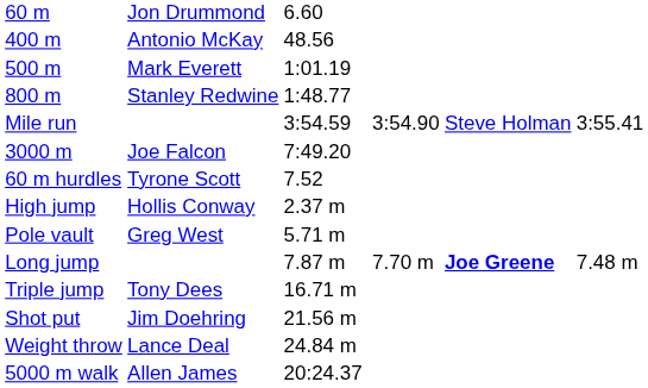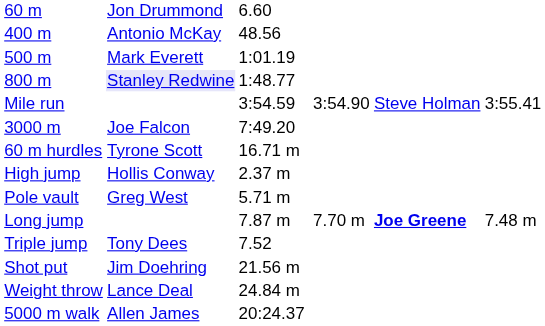800 m | column 2: no background -> lavender background
60 m hurdles | column 3: 7.52 -> 16.71 m
Triple jump | column 3: 16.71 m -> 7.52
